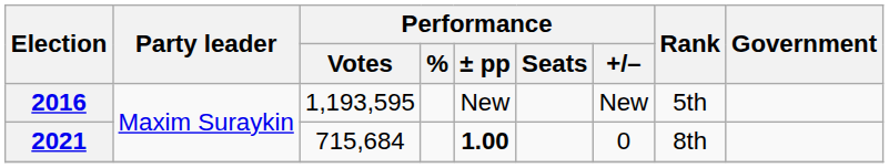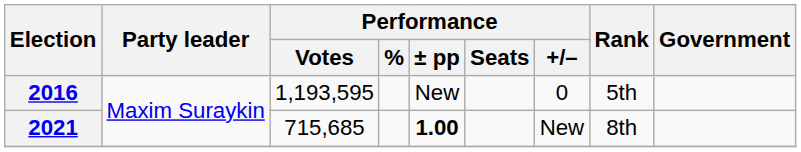2016 | Performance / +/–: New -> 0
2021 | Performance / Votes: 715,684 -> 715,685
2021 | Performance / +/–: 0 -> New
